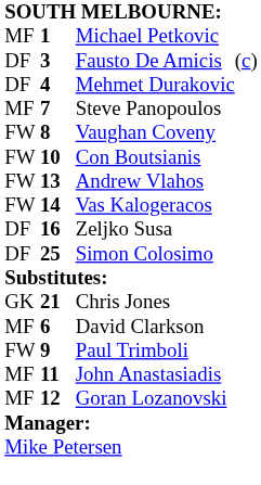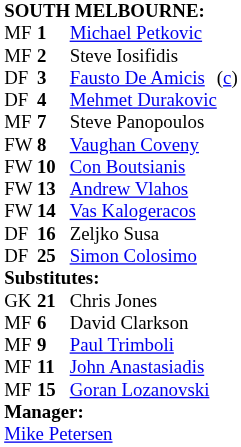+ row: MF | 2 | Steve Iosifidis
Paul Trimboli | column 1: FW -> MF
Goran Lozanovski | column 2: 12 -> 15
